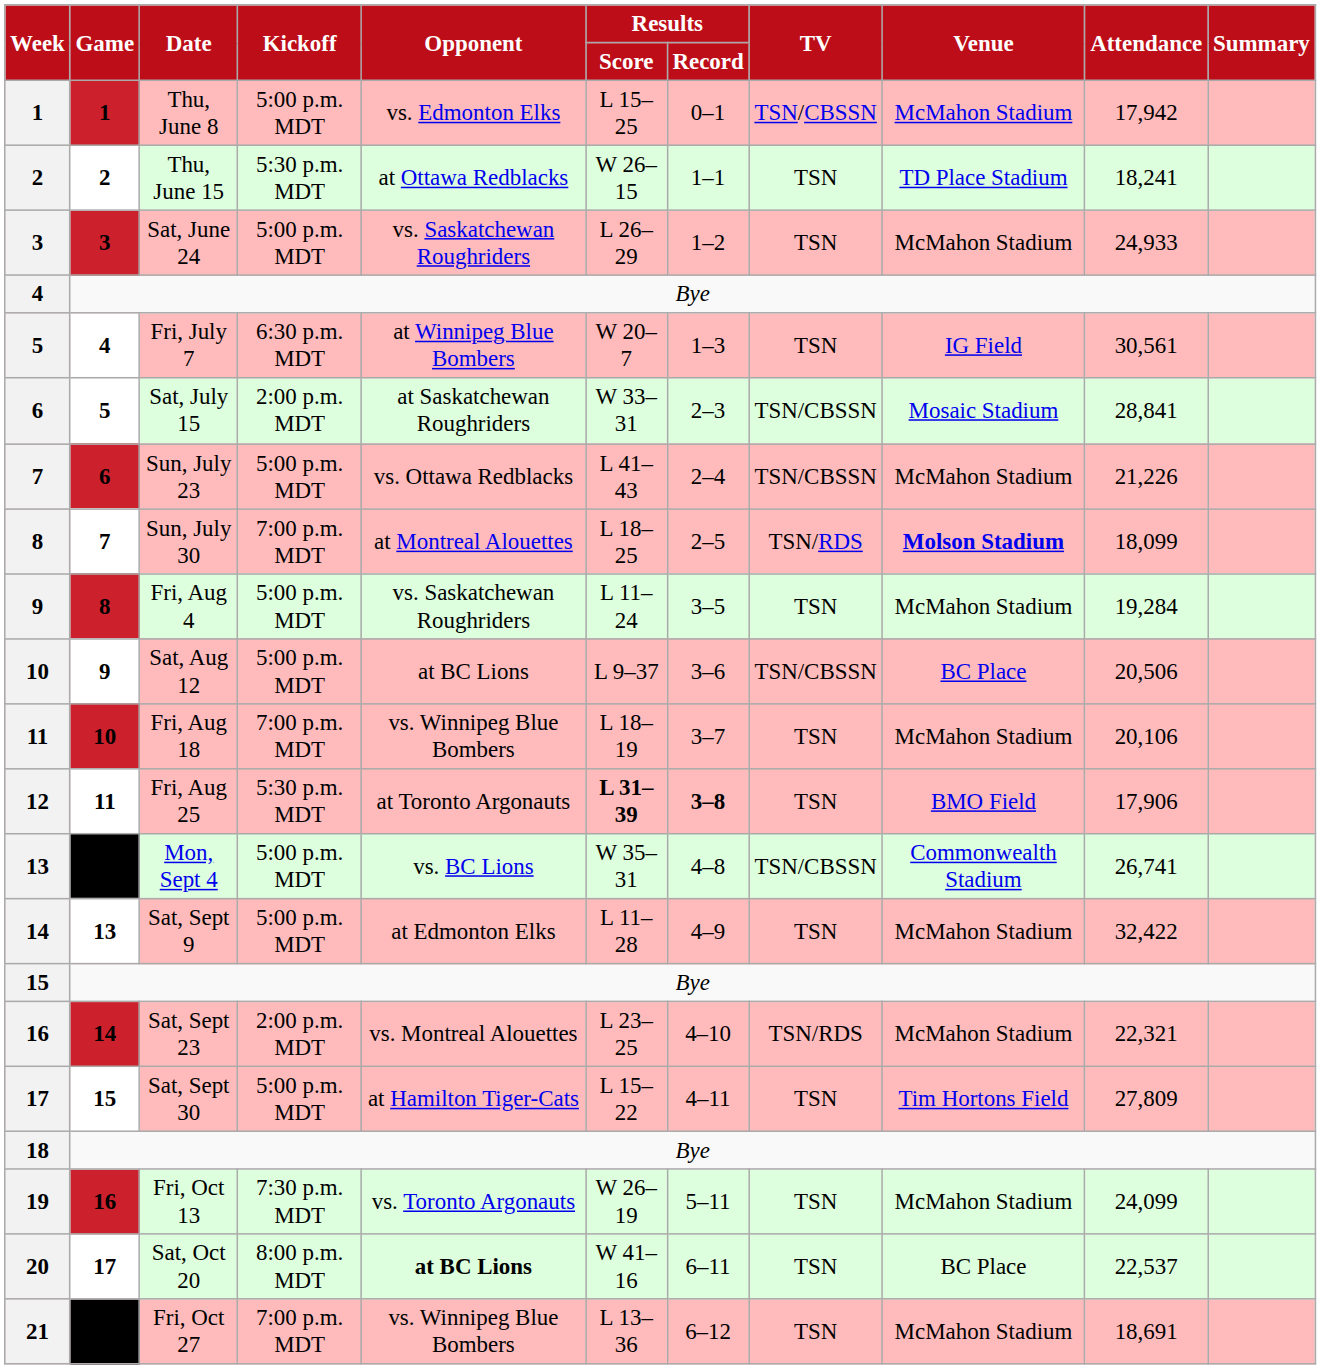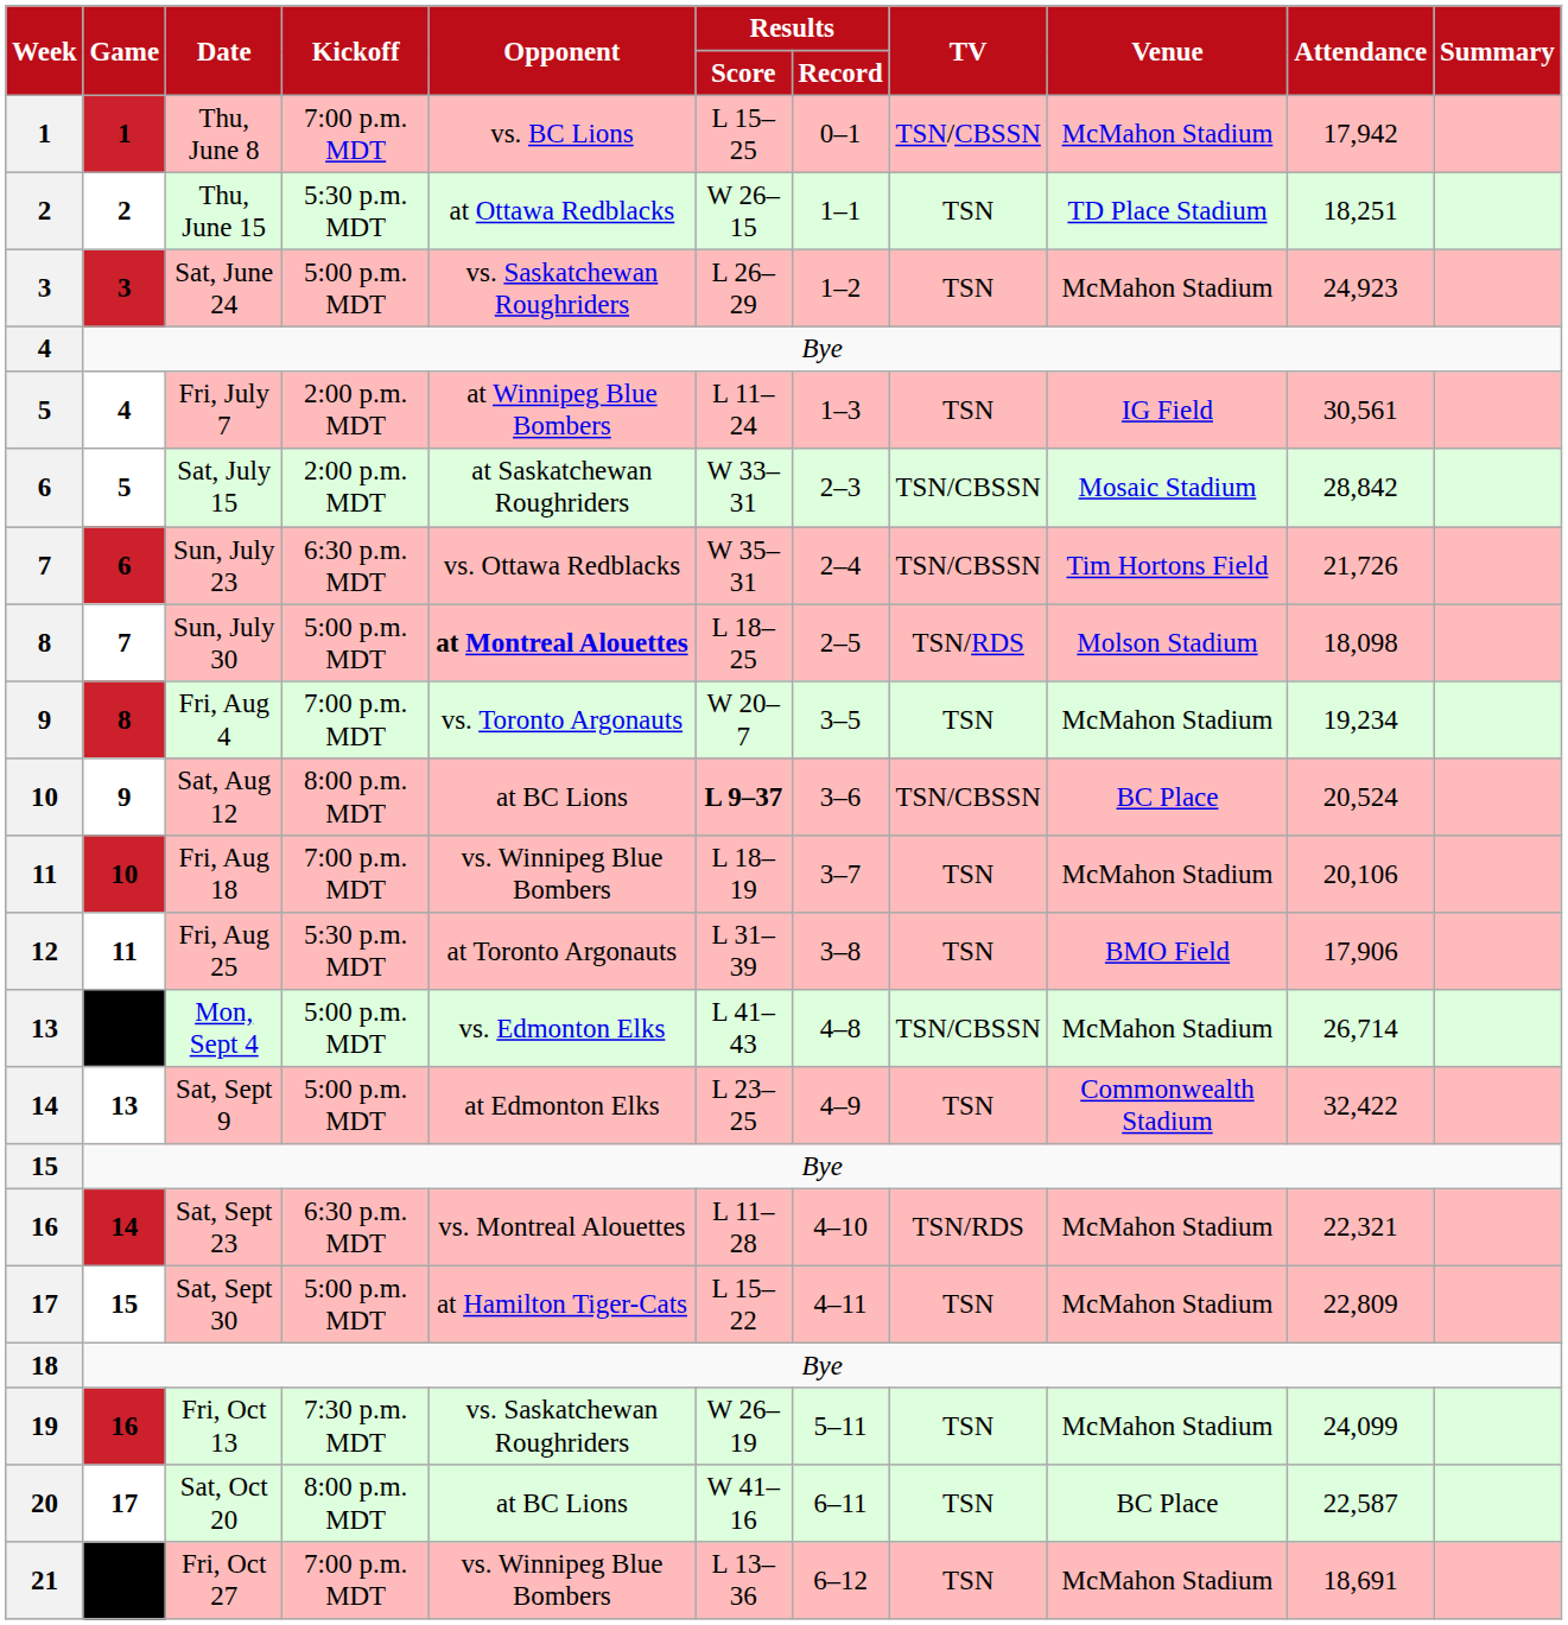Thu, June 8 | Kickoff: 5:00 p.m. MDT -> 7:00 p.m. MDT
Thu, June 8 | Opponent: vs. Edmonton Elks -> vs. BC Lions
Thu, June 15 | Attendance: 18,241 -> 18,251
Sat, June 24 | Attendance: 24,933 -> 24,923
Fri, July 7 | Kickoff: 6:30 p.m. MDT -> 2:00 p.m. MDT
Fri, July 7 | Results / Score: W 20–7 -> L 11–24
Sat, July 15 | Attendance: 28,841 -> 28,842
Sun, July 23 | Kickoff: 5:00 p.m. MDT -> 6:30 p.m. MDT
Sun, July 23 | Results / Score: L 41–43 -> W 35–31
Sun, July 23 | Venue: McMahon Stadium -> Tim Hortons Field
Sun, July 23 | Attendance: 21,226 -> 21,726
Sun, July 30 | Kickoff: 7:00 p.m. MDT -> 5:00 p.m. MDT
Sun, July 30 | Opponent: normal -> bold
Sun, July 30 | Venue: bold -> normal
Sun, July 30 | Attendance: 18,099 -> 18,098
Fri, Aug 4 | Kickoff: 5:00 p.m. MDT -> 7:00 p.m. MDT
Fri, Aug 4 | Opponent: vs. Saskatchewan Roughriders -> vs. Toronto Argonauts
Fri, Aug 4 | Results / Score: L 11–24 -> W 20–7
Fri, Aug 4 | Attendance: 19,284 -> 19,234
Sat, Aug 12 | Kickoff: 5:00 p.m. MDT -> 8:00 p.m. MDT
Sat, Aug 12 | Results / Score: normal -> bold
Sat, Aug 12 | Attendance: 20,506 -> 20,524
Fri, Aug 25 | Results / Score: bold -> normal
Fri, Aug 25 | Results / Record: bold -> normal
Mon, Sept 4 | Opponent: vs. BC Lions -> vs. Edmonton Elks
Mon, Sept 4 | Results / Score: W 35–31 -> L 41–43
Mon, Sept 4 | Venue: Commonwealth Stadium -> McMahon Stadium
Mon, Sept 4 | Attendance: 26,741 -> 26,714
Sat, Sept 9 | Results / Score: L 11–28 -> L 23–25
Sat, Sept 9 | Venue: McMahon Stadium -> Commonwealth Stadium
Sat, Sept 23 | Kickoff: 2:00 p.m. MDT -> 6:30 p.m. MDT
Sat, Sept 23 | Results / Score: L 23–25 -> L 11–28
Sat, Sept 30 | Venue: Tim Hortons Field -> McMahon Stadium
Sat, Sept 30 | Attendance: 27,809 -> 22,809
Fri, Oct 13 | Opponent: vs. Toronto Argonauts -> vs. Saskatchewan Roughriders
Sat, Oct 20 | Opponent: bold -> normal
Sat, Oct 20 | Attendance: 22,537 -> 22,587
